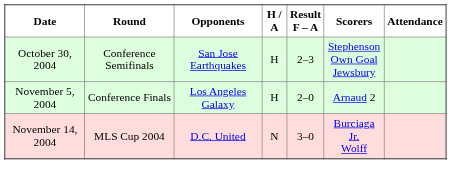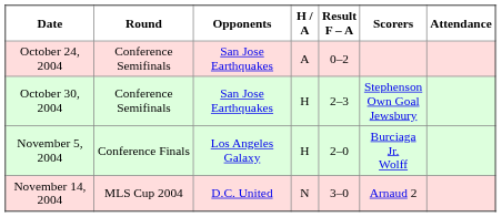+ row: October 24, 2004 | Conference Semifinals | San Jose Earthquakes | A | 0–2
November 5, 2004 | Scorers: Arnaud 2 -> Burciaga Jr. Wolff
November 14, 2004 | Scorers: Burciaga Jr. Wolff -> Arnaud 2
